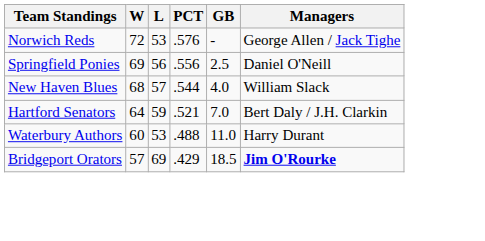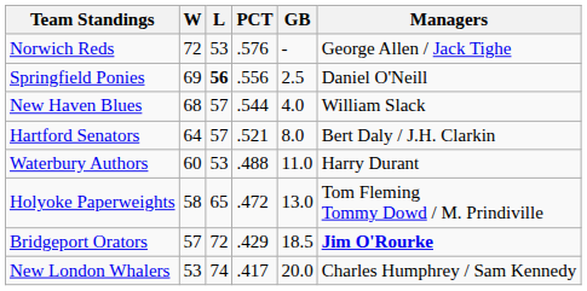Springfield Ponies | L: normal -> bold
Hartford Senators | L: 59 -> 57
Hartford Senators | GB: 7.0 -> 8.0
+ row: Holyoke Paperweights | 58 | 65 | .472 | 13.0 | Tom Fleming Tommy Dowd / M. Prindiville
Bridgeport Orators | L: 69 -> 72
+ row: New London Whalers | 53 | 74 | .417 | 20.0 | Charles Humphrey / Sam Kennedy
